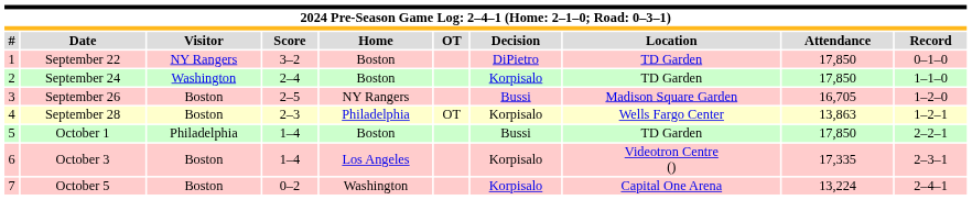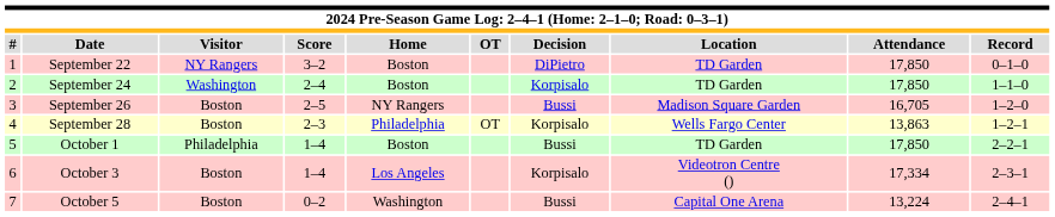October 3 | Attendance: 17,335 -> 17,334
October 5 | Decision: Korpisalo -> Bussi
